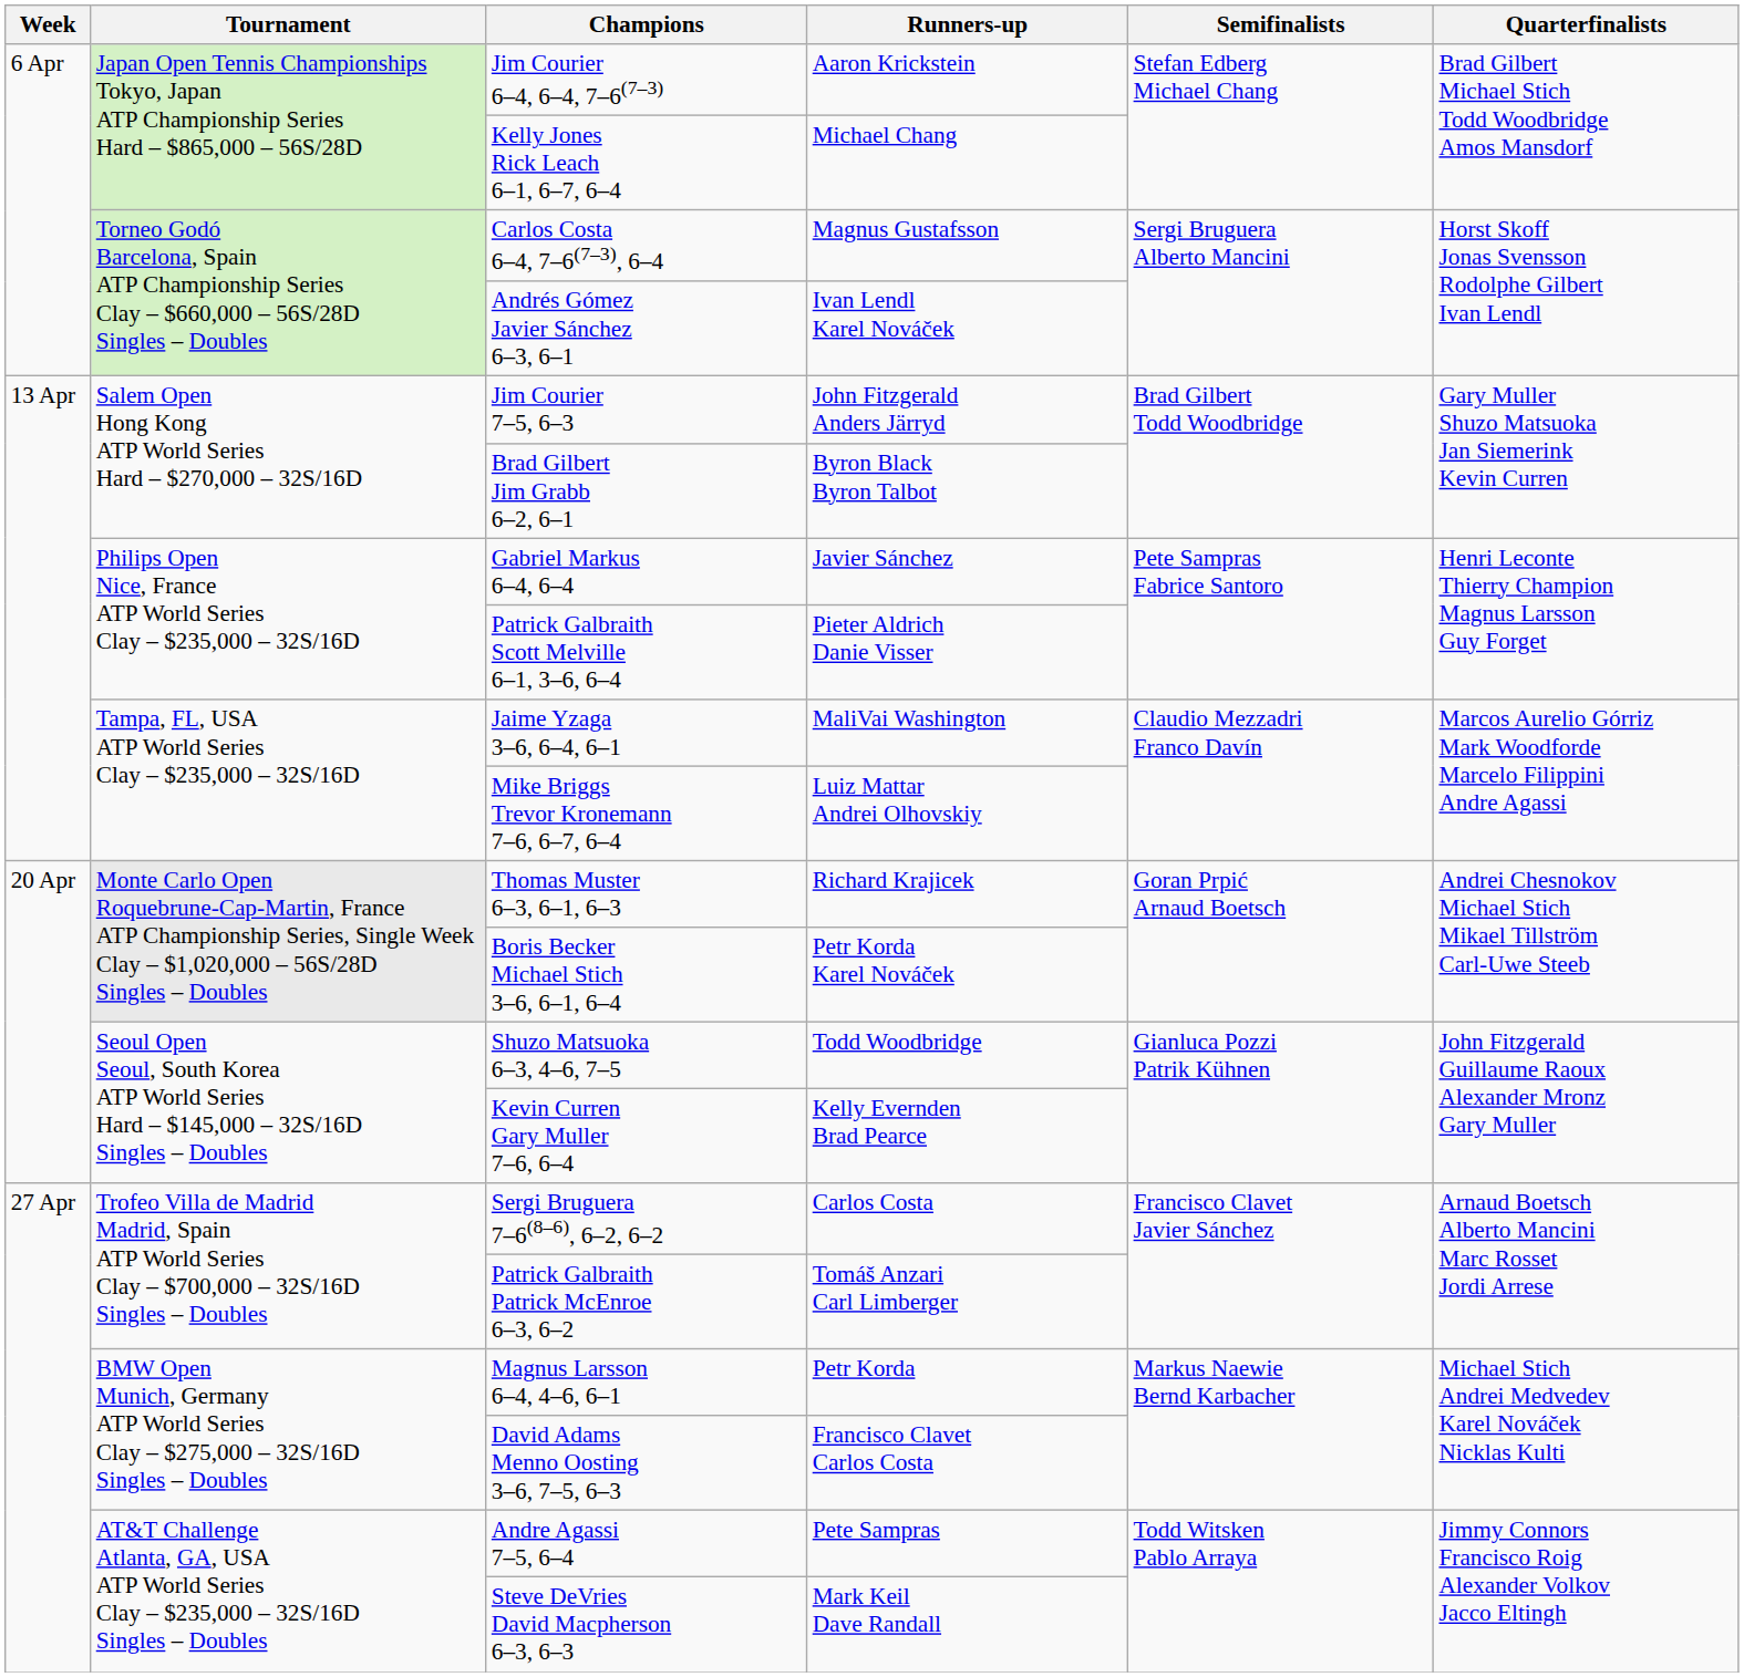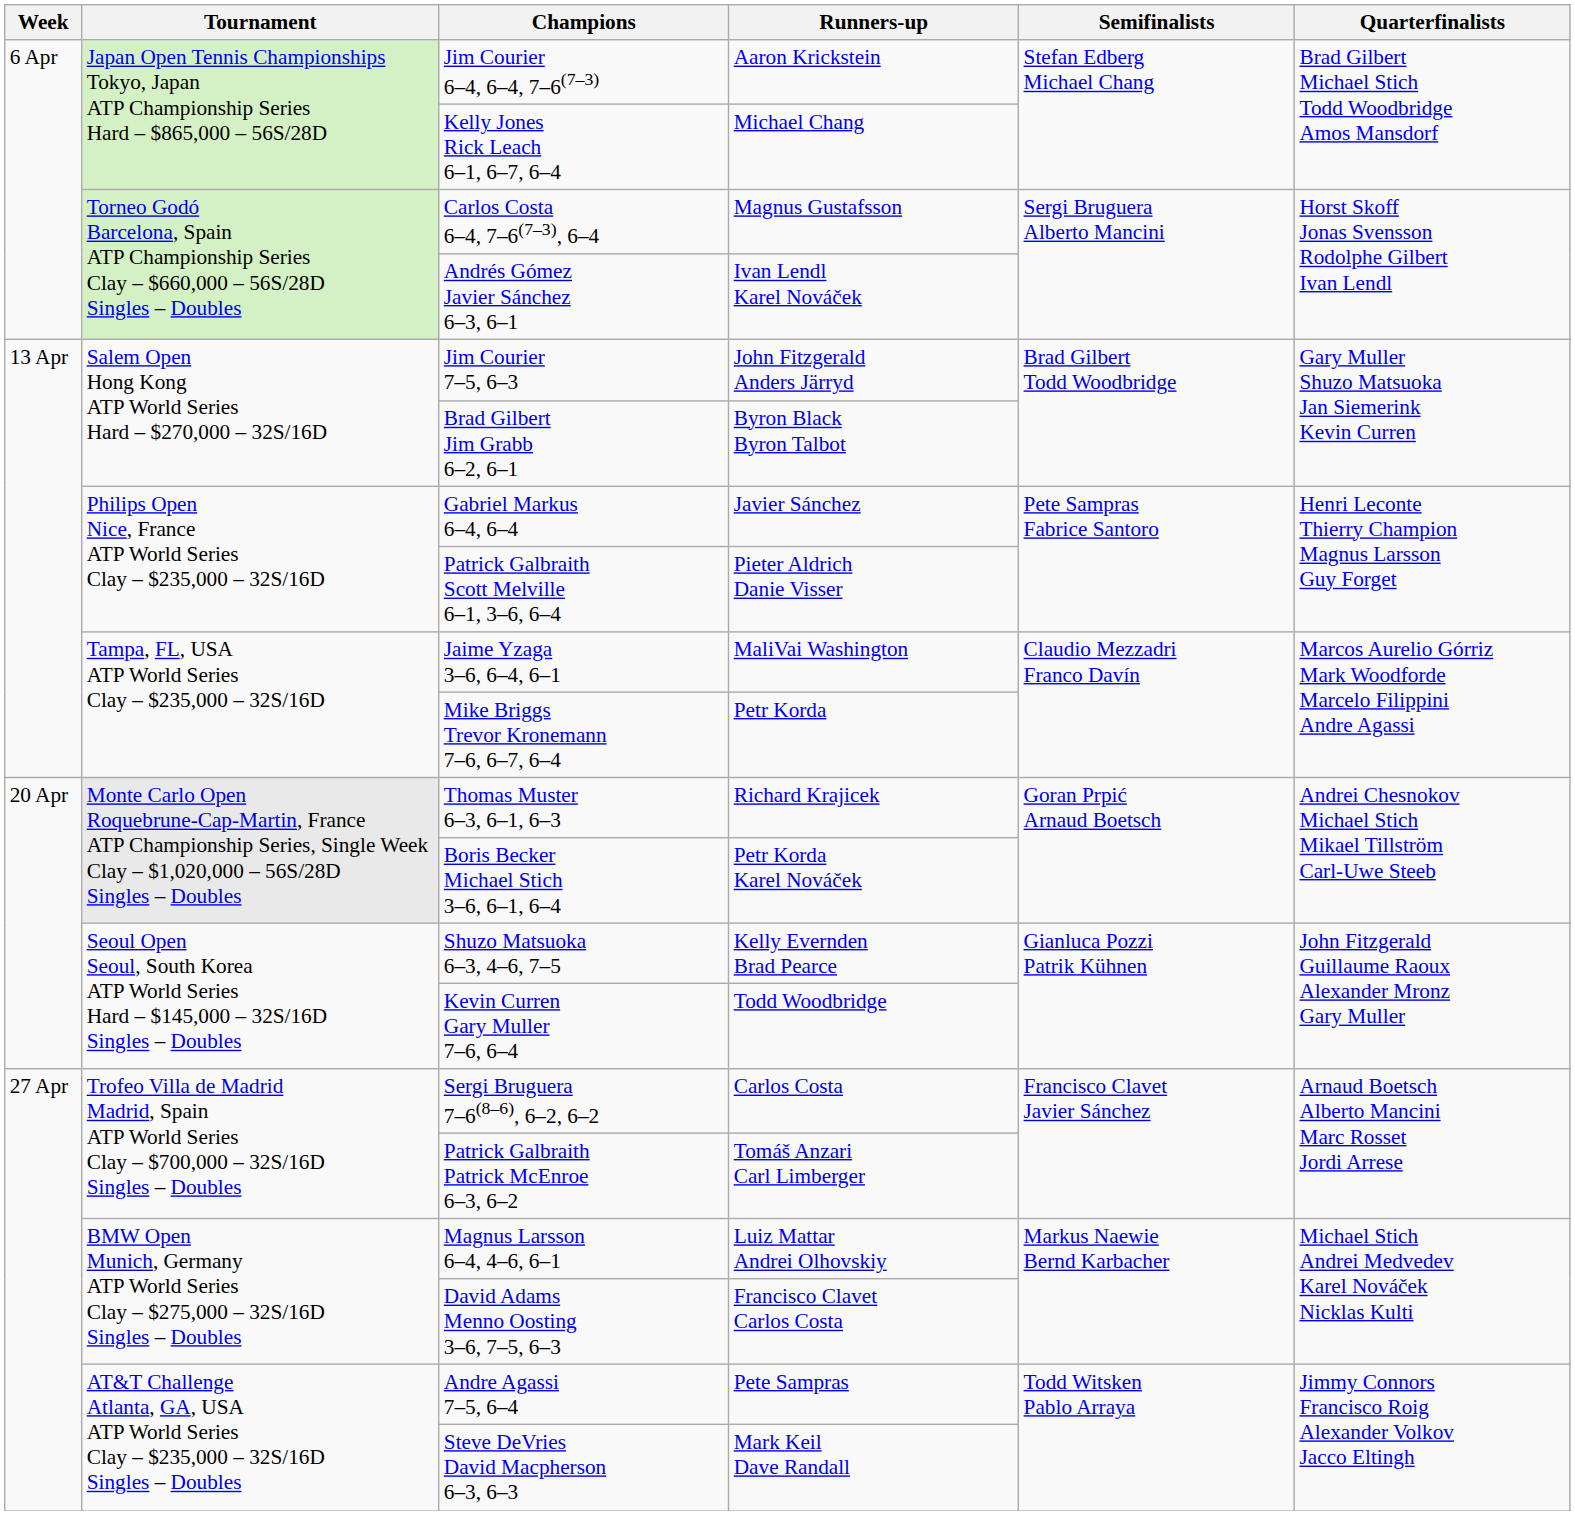Mike Briggs Trevor Kronemann 7–6, 6–7, 6–4 | Runners-up: Luiz Mattar Andrei Olhovskiy -> Petr Korda
Shuzo Matsuoka 6–3, 4–6, 7–5 | Runners-up: Todd Woodbridge -> Kelly Evernden Brad Pearce
Kevin Curren Gary Muller 7–6, 6–4 | Runners-up: Kelly Evernden Brad Pearce -> Todd Woodbridge
Magnus Larsson 6–4, 4–6, 6–1 | Runners-up: Petr Korda -> Luiz Mattar Andrei Olhovskiy
